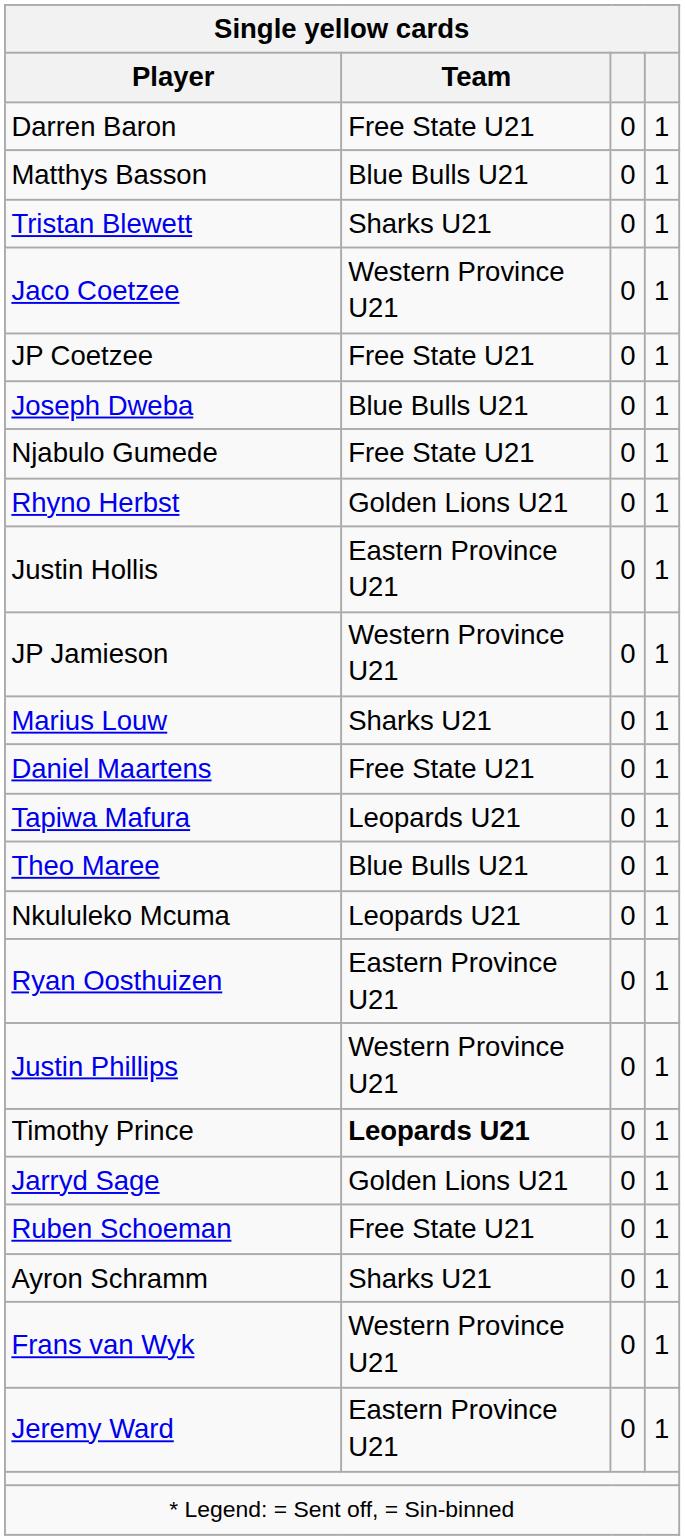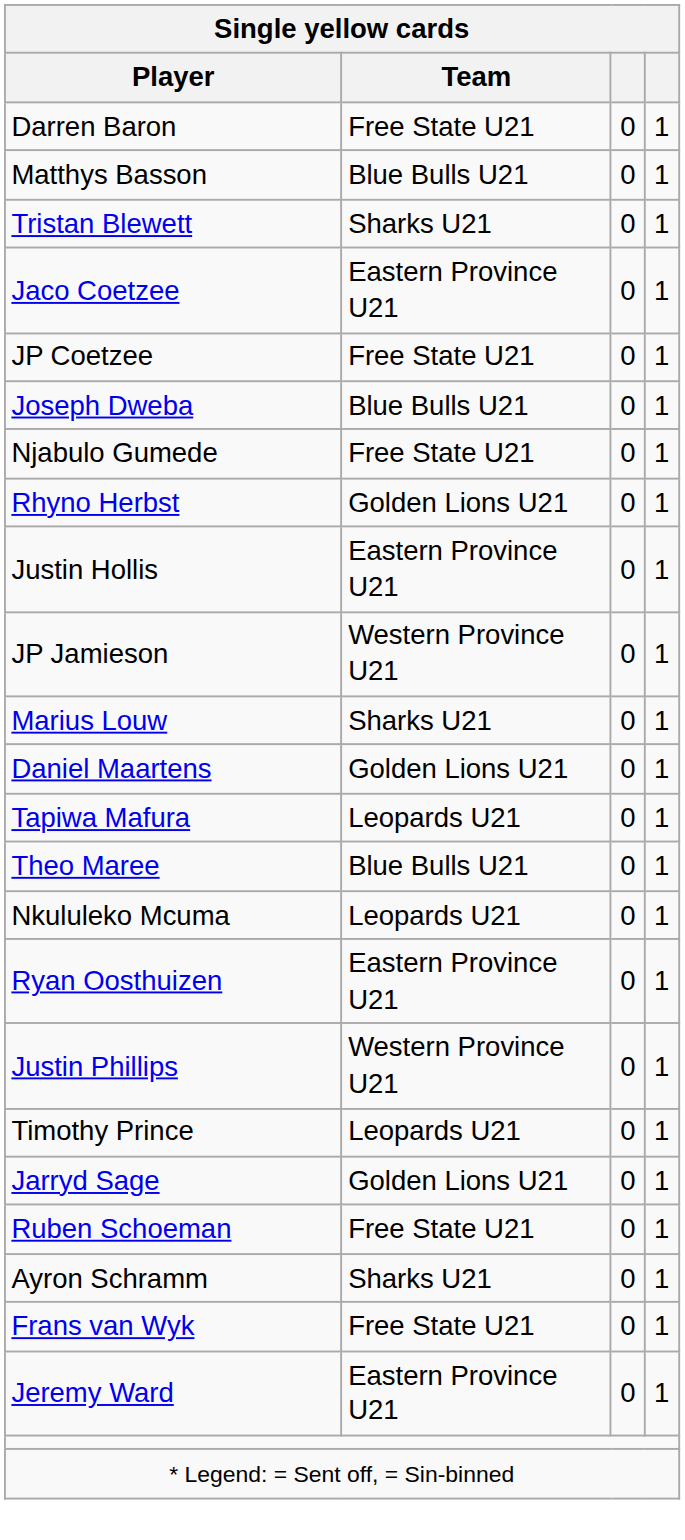Jaco Coetzee | Single yellow cards / Team: Western Province U21 -> Eastern Province U21
Daniel Maartens | Single yellow cards / Team: Free State U21 -> Golden Lions U21
Timothy Prince | Single yellow cards / Team: bold -> normal
Frans van Wyk | Single yellow cards / Team: Western Province U21 -> Free State U21
